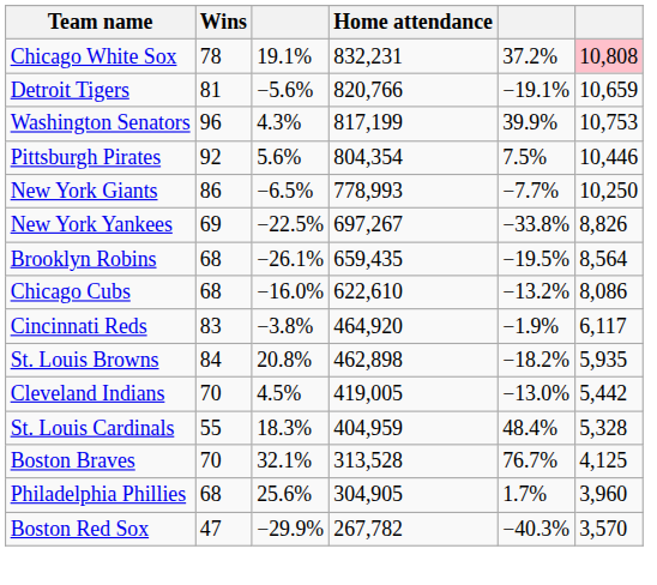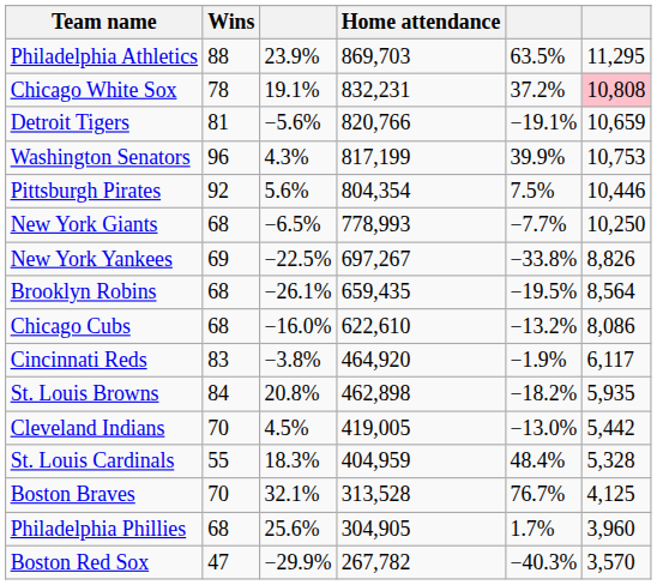+ row: Philadelphia Athletics | 88 | 23.9% | 869,703 | 63.5% | 11,295
New York Giants | Wins: 86 -> 68
